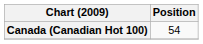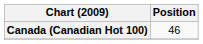Canada (Canadian Hot 100) | Position: 54 -> 46
